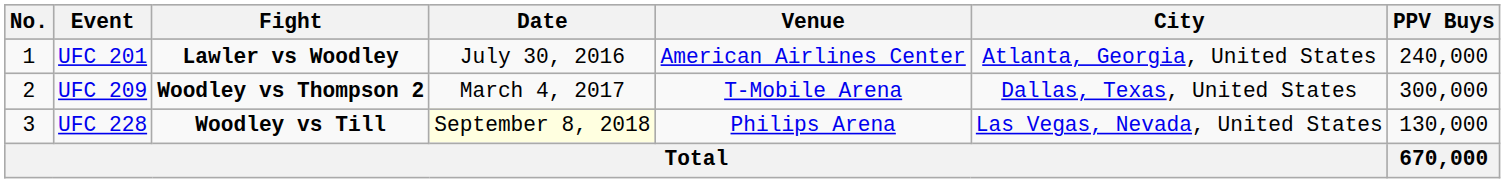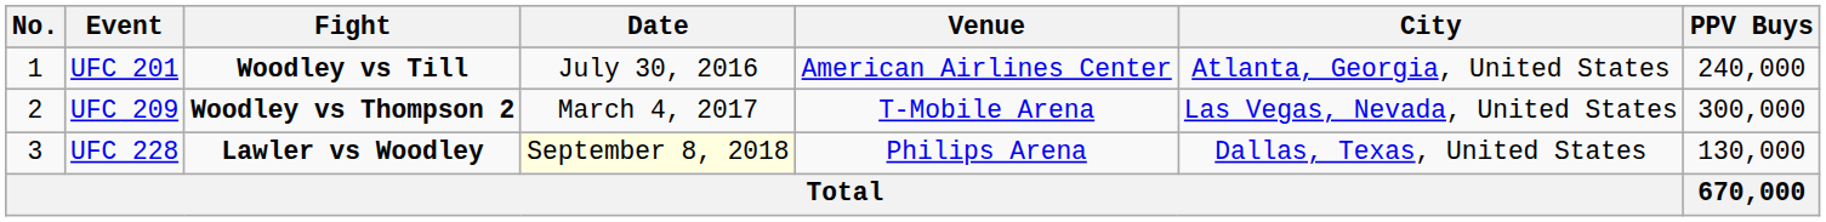UFC 201 | Fight: Lawler vs Woodley -> Woodley vs Till
UFC 209 | City: Dallas, Texas, United States -> Las Vegas, Nevada, United States
UFC 228 | Fight: Woodley vs Till -> Lawler vs Woodley
UFC 228 | City: Las Vegas, Nevada, United States -> Dallas, Texas, United States
